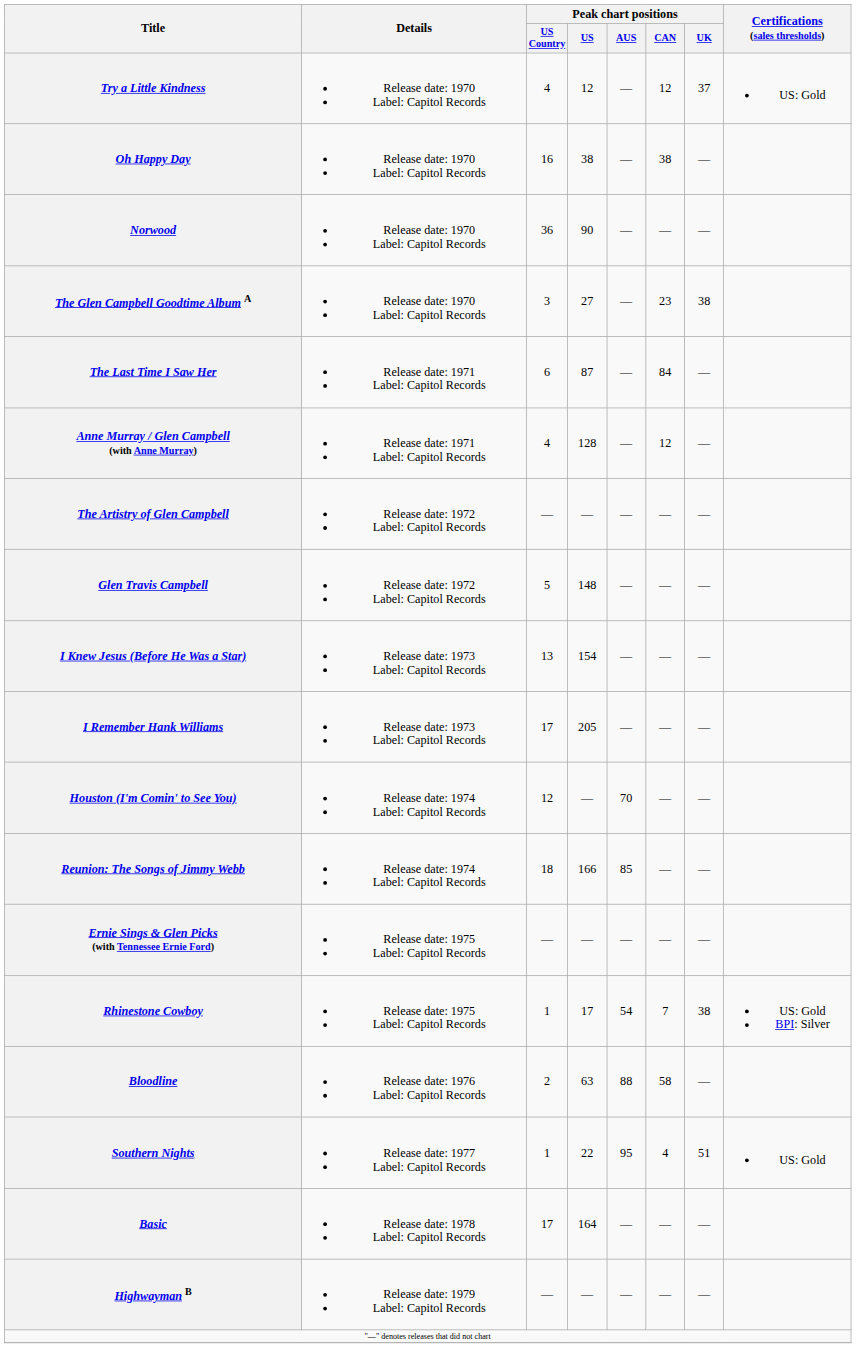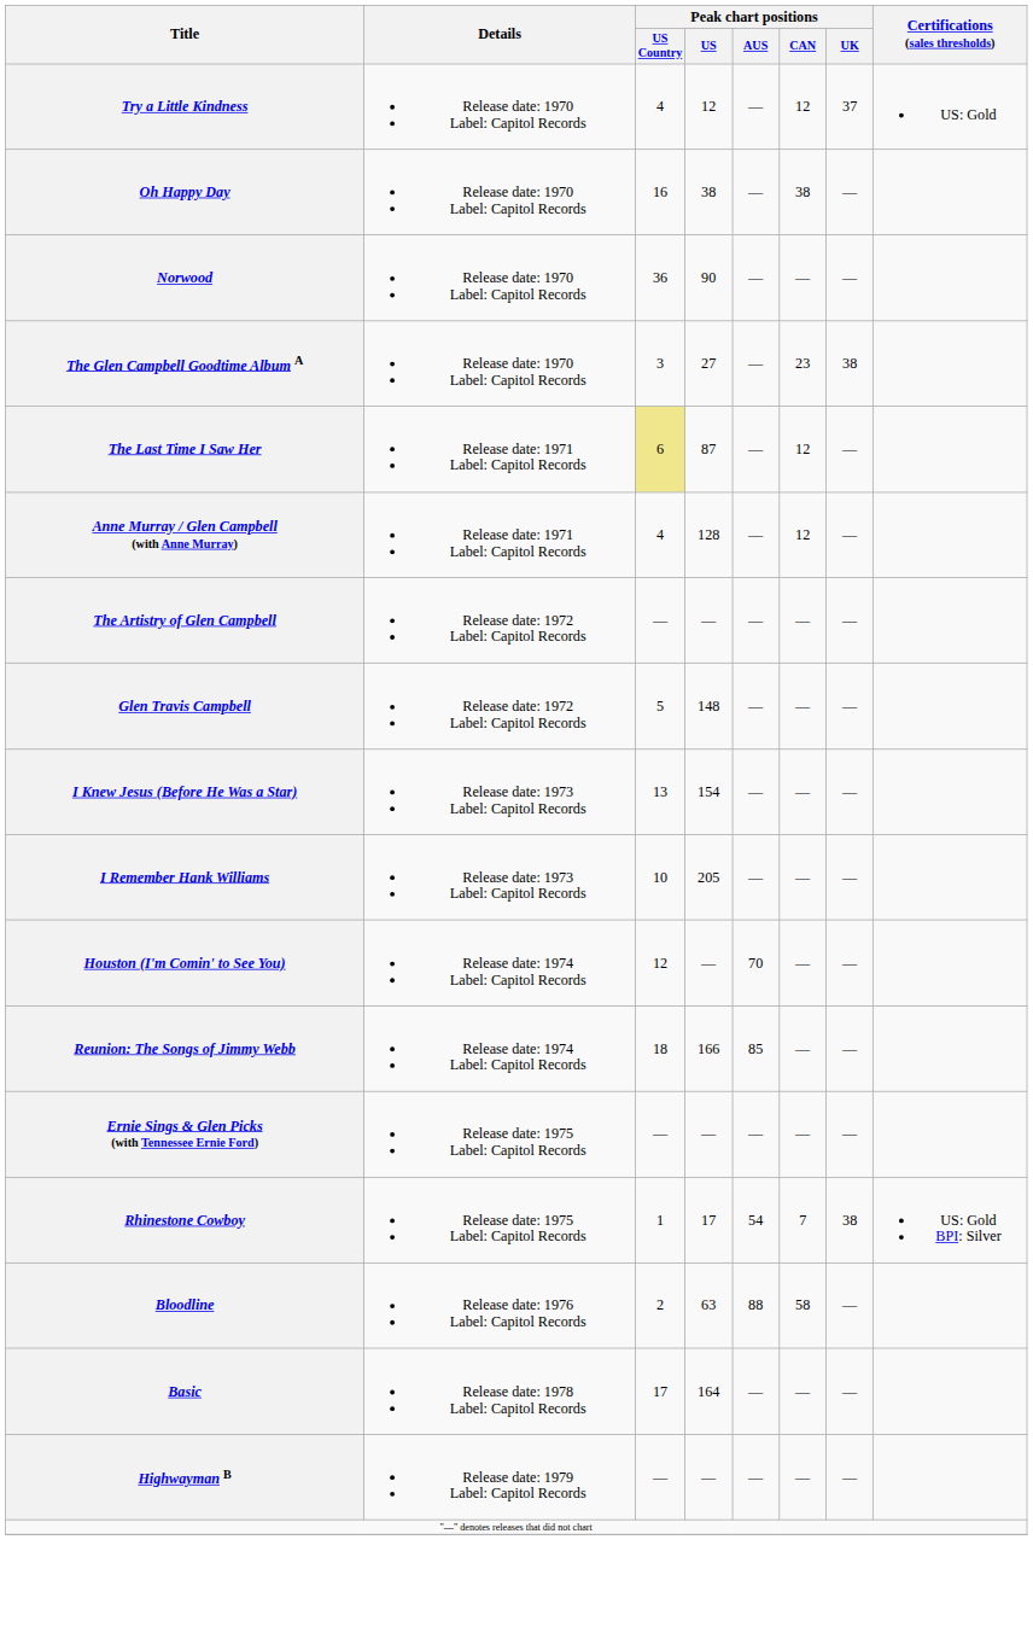The Last Time I Saw Her | Peak chart positions / US Country: no background -> khaki background
The Last Time I Saw Her | Peak chart positions / CAN: 84 -> 12
I Remember Hank Williams | Peak chart positions / US Country: 17 -> 10
- row: Southern Nights | Release date: 1977 Label: Capitol Records | 1 | 22 | 95 | 4 | 51 | US: Gold
